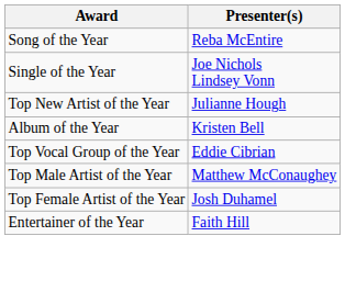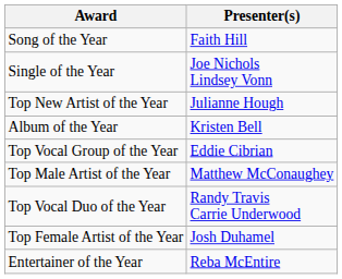Song of the Year | Presenter(s): Reba McEntire -> Faith Hill
+ row: Top Vocal Duo of the Year | Randy Travis Carrie Underwood
Entertainer of the Year | Presenter(s): Faith Hill -> Reba McEntire
